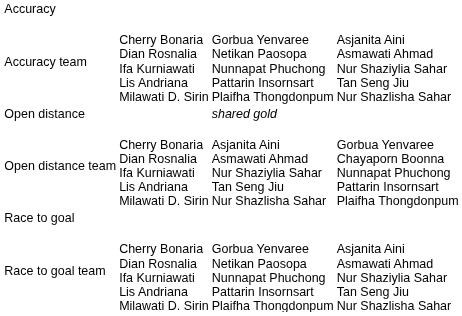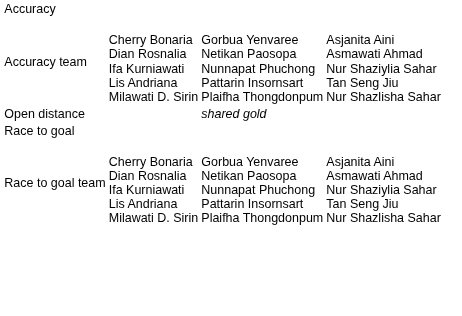- row: Open distance team | Cherry Bonaria Dian Rosnalia Ifa Kurniawati Lis Andriana Milawati D. Sirin | Asjanita Aini Asmawati Ahmad Nur Shaziylia Sahar Tan Seng Jiu Nur Shazlisha Sahar | Gorbua Yenvaree Chayaporn Boonna Nunnapat Phuchong Pattarin Insornsart Plaifha Thongdonpum
